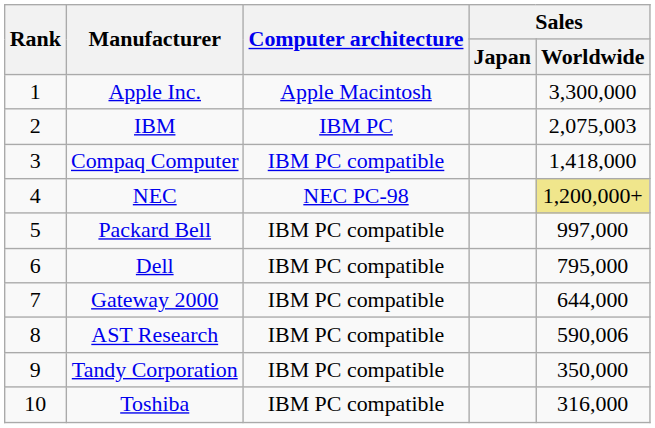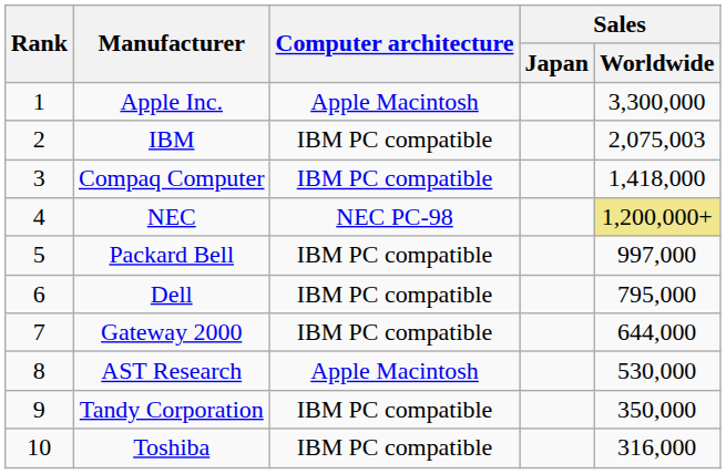IBM | Computer architecture: IBM PC -> IBM PC compatible
AST Research | Computer architecture: IBM PC compatible -> Apple Macintosh
AST Research | Sales / Worldwide: 590,006 -> 530,000
